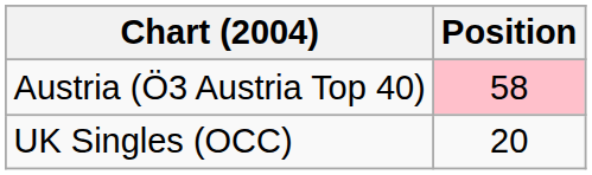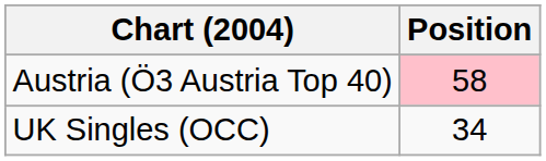UK Singles (OCC) | Position: 20 -> 34
